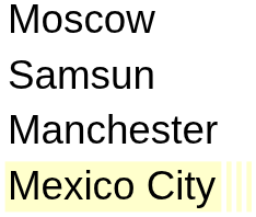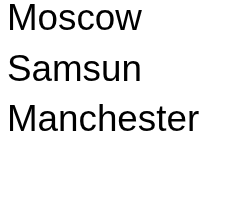- row: Mexico City
